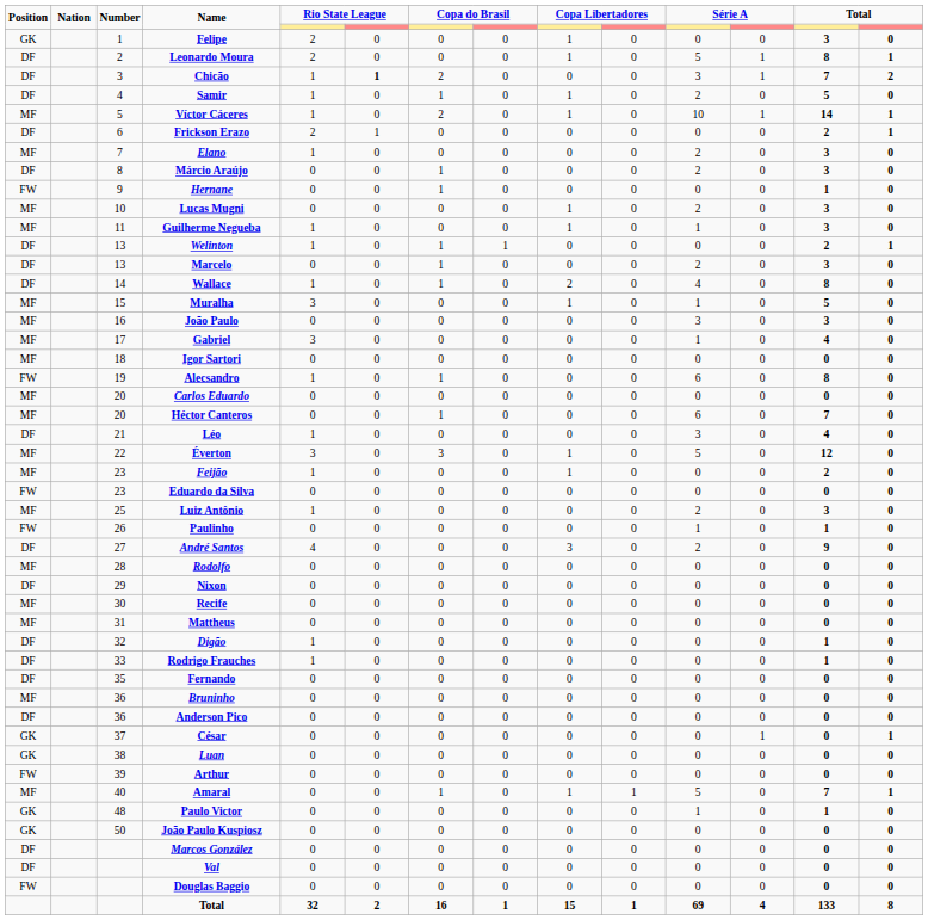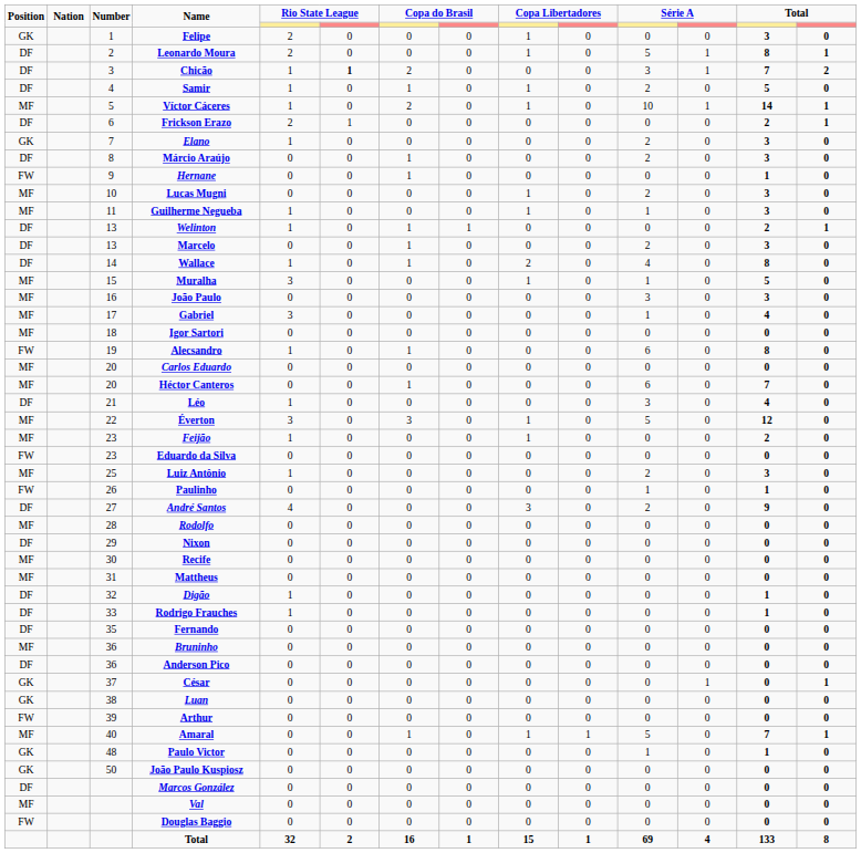Elano | Position: MF -> GK
Val | Position: DF -> MF
